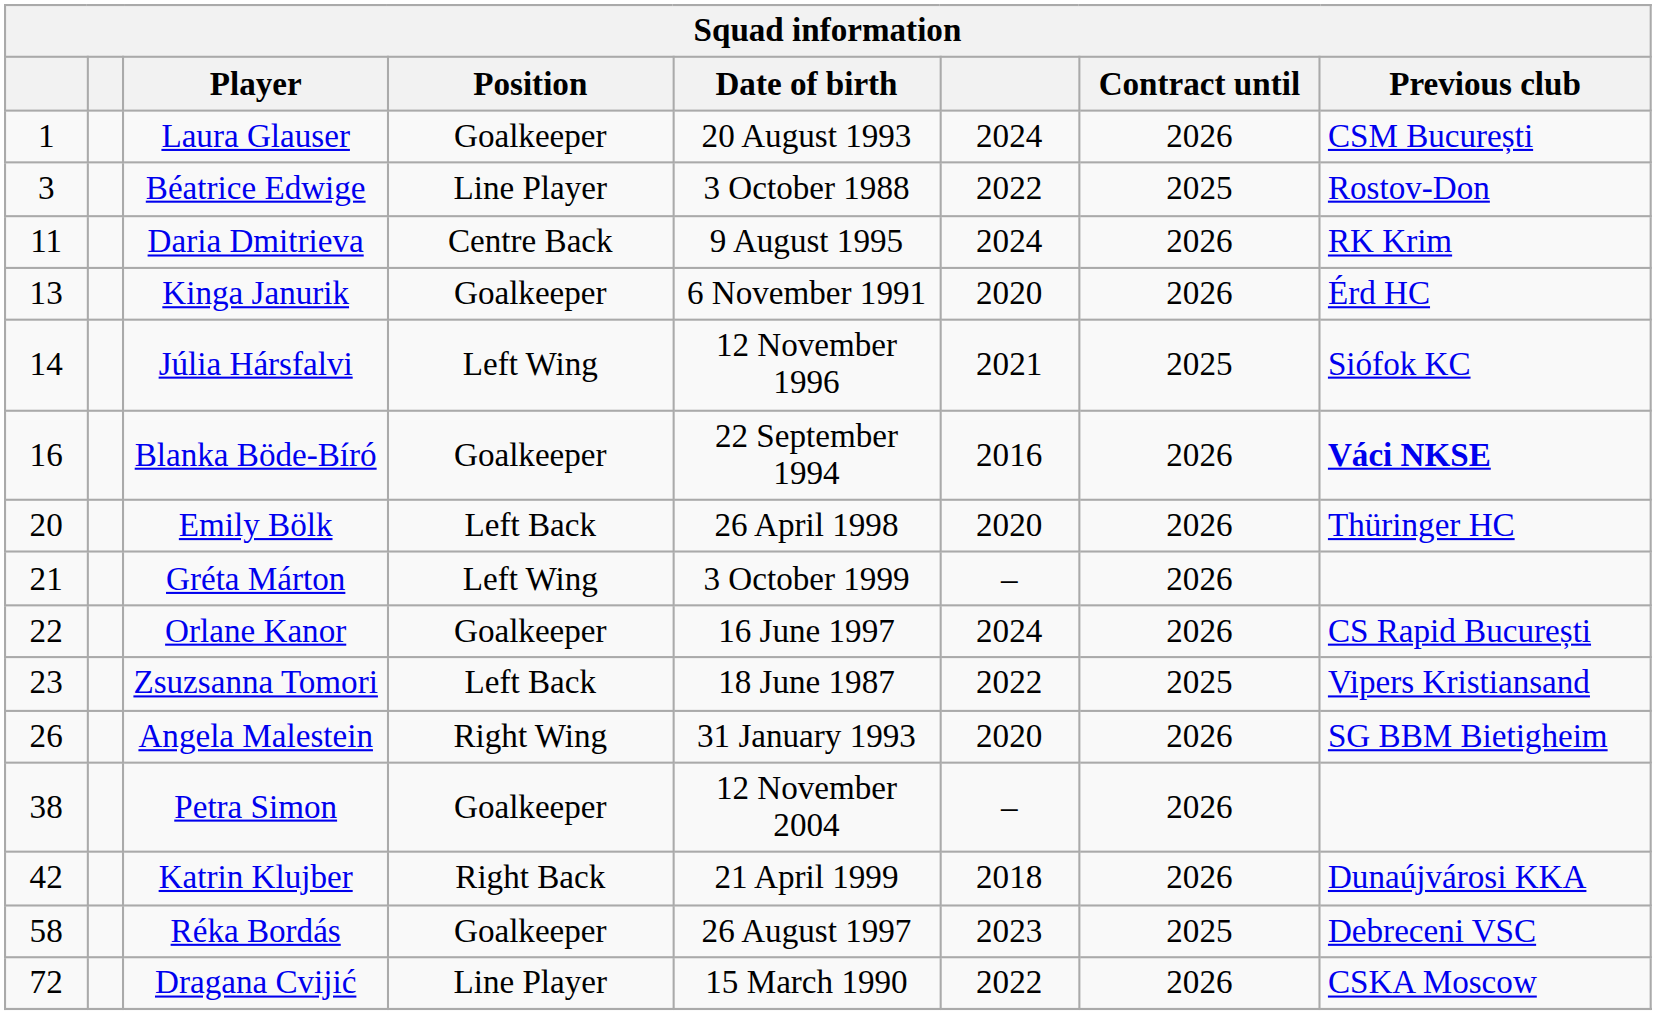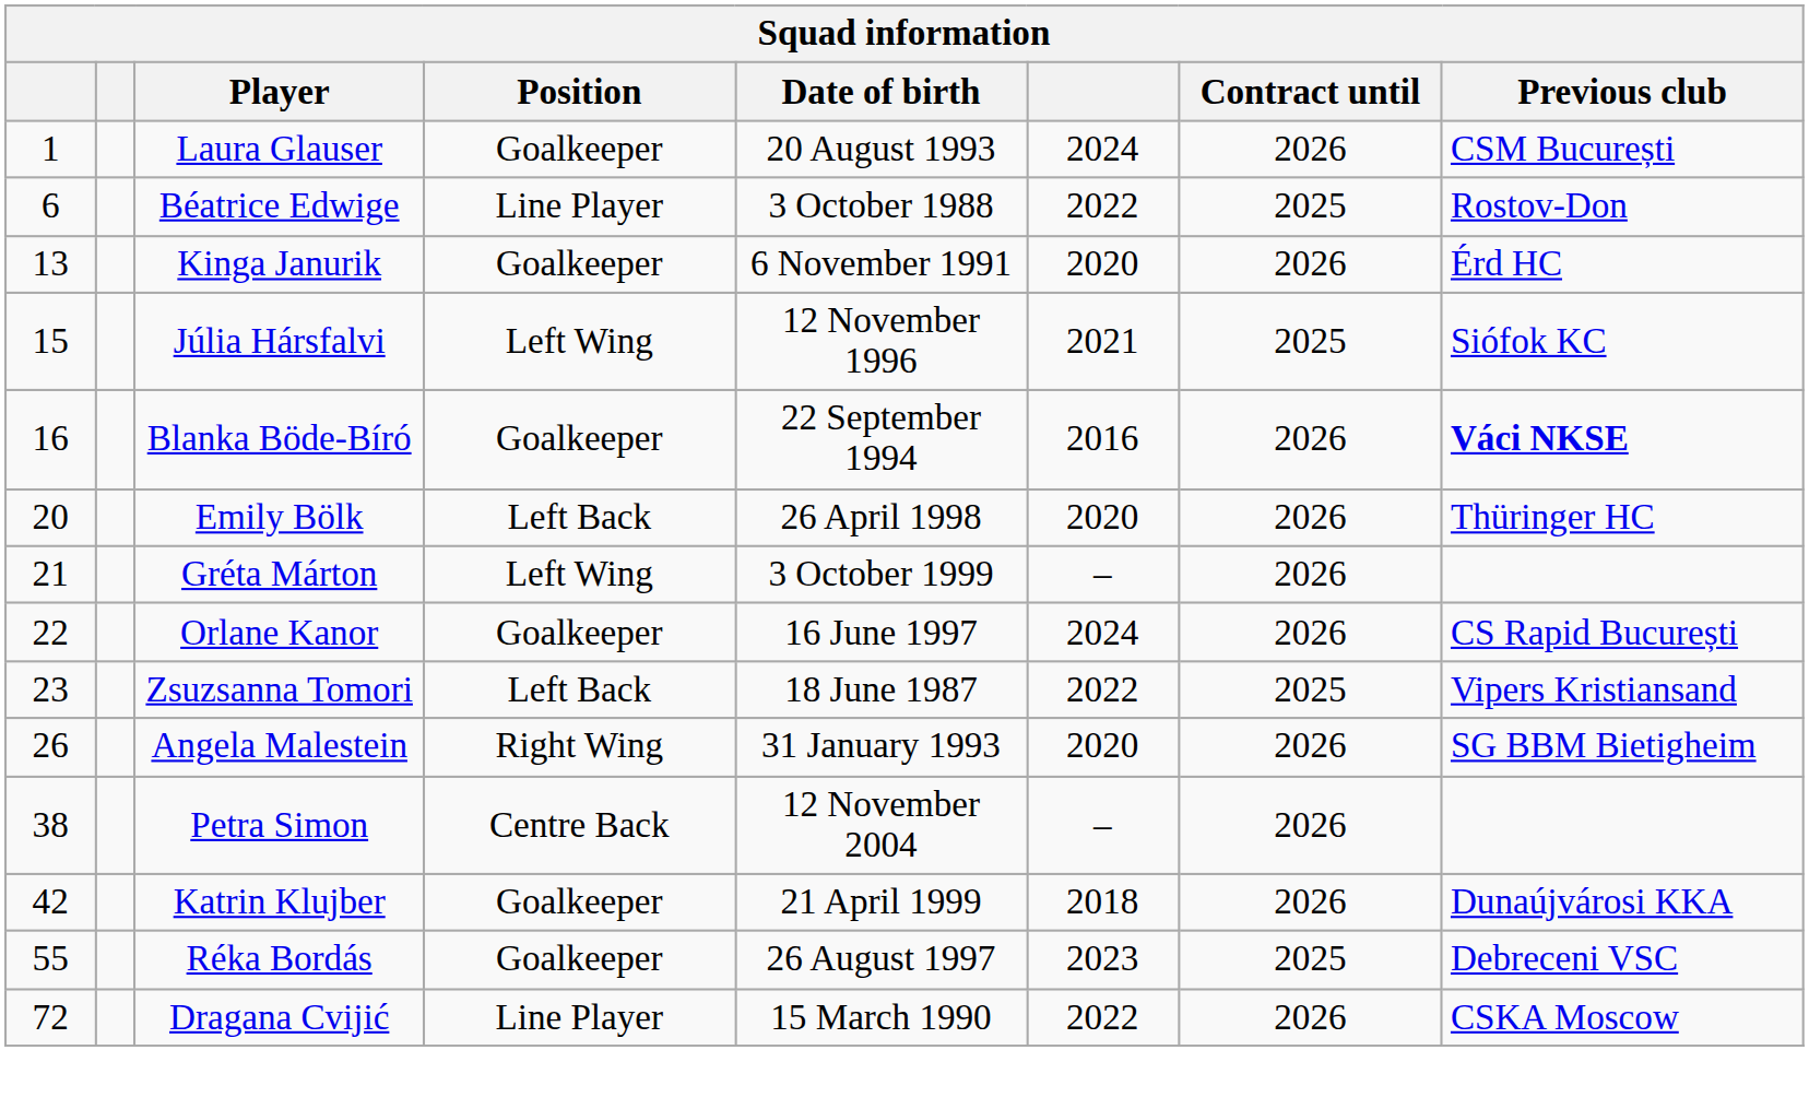Béatrice Edwige | column 1: 3 -> 6
- row: 11 | Daria Dmitrieva | Centre Back | 9 August 1995 | 2024 | 2026 | RK Krim
Júlia Hársfalvi | column 1: 14 -> 15
Petra Simon | Position: Goalkeeper -> Centre Back
Katrin Klujber | Position: Right Back -> Goalkeeper
Réka Bordás | column 1: 58 -> 55
